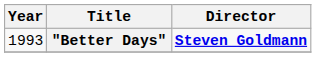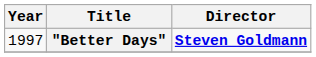"Better Days" | Year: 1993 -> 1997
